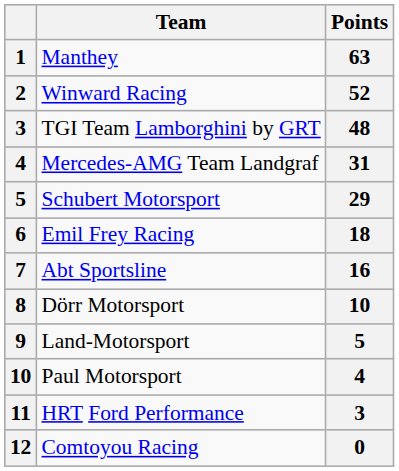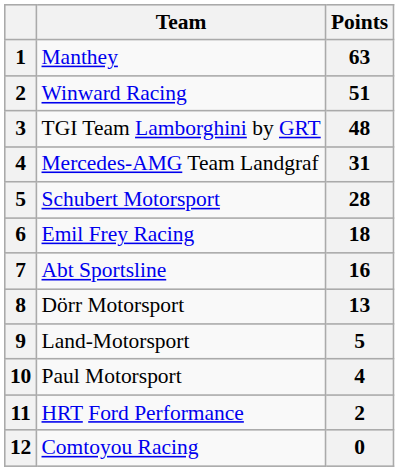Winward Racing | Points: 52 -> 51
Schubert Motorsport | Points: 29 -> 28
Dörr Motorsport | Points: 10 -> 13
HRT Ford Performance | Points: 3 -> 2
